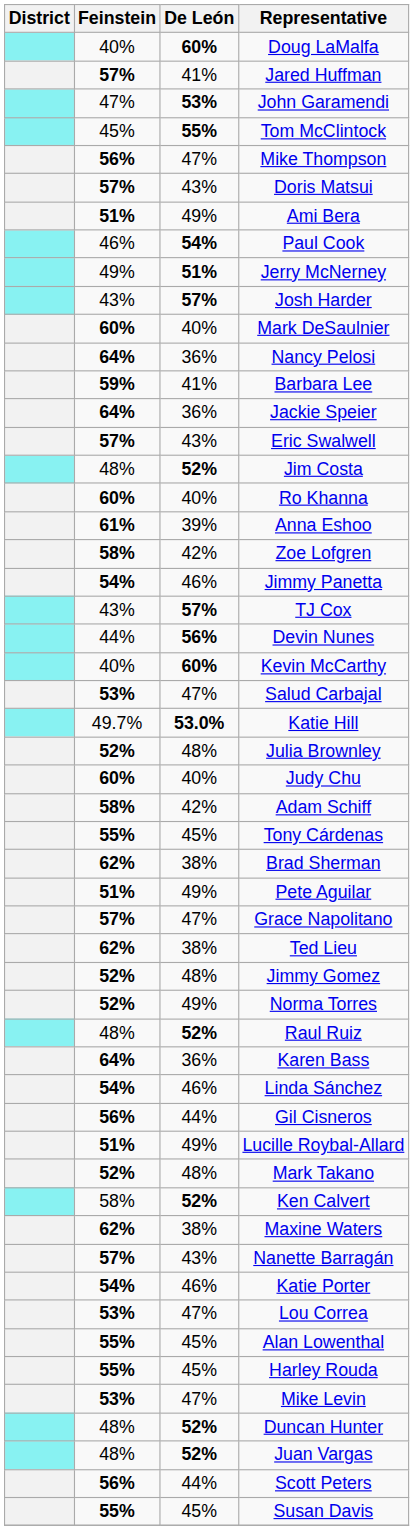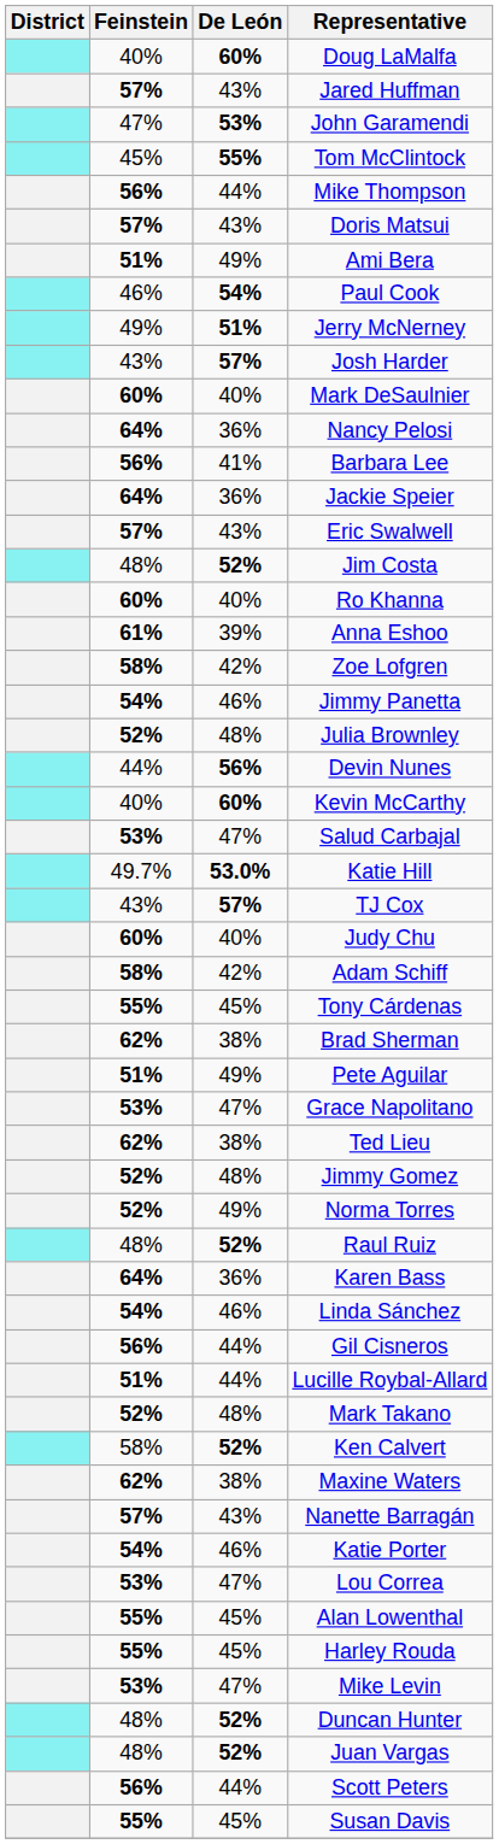Jared Huffman | De León: 41% -> 43%
Mike Thompson | De León: 47% -> 44%
Barbara Lee | Feinstein: 59% -> 56%
rows swapped: TJ Cox <-> Julia Brownley
Grace Napolitano | Feinstein: 57% -> 53%
Lucille Roybal-Allard | De León: 49% -> 44%
